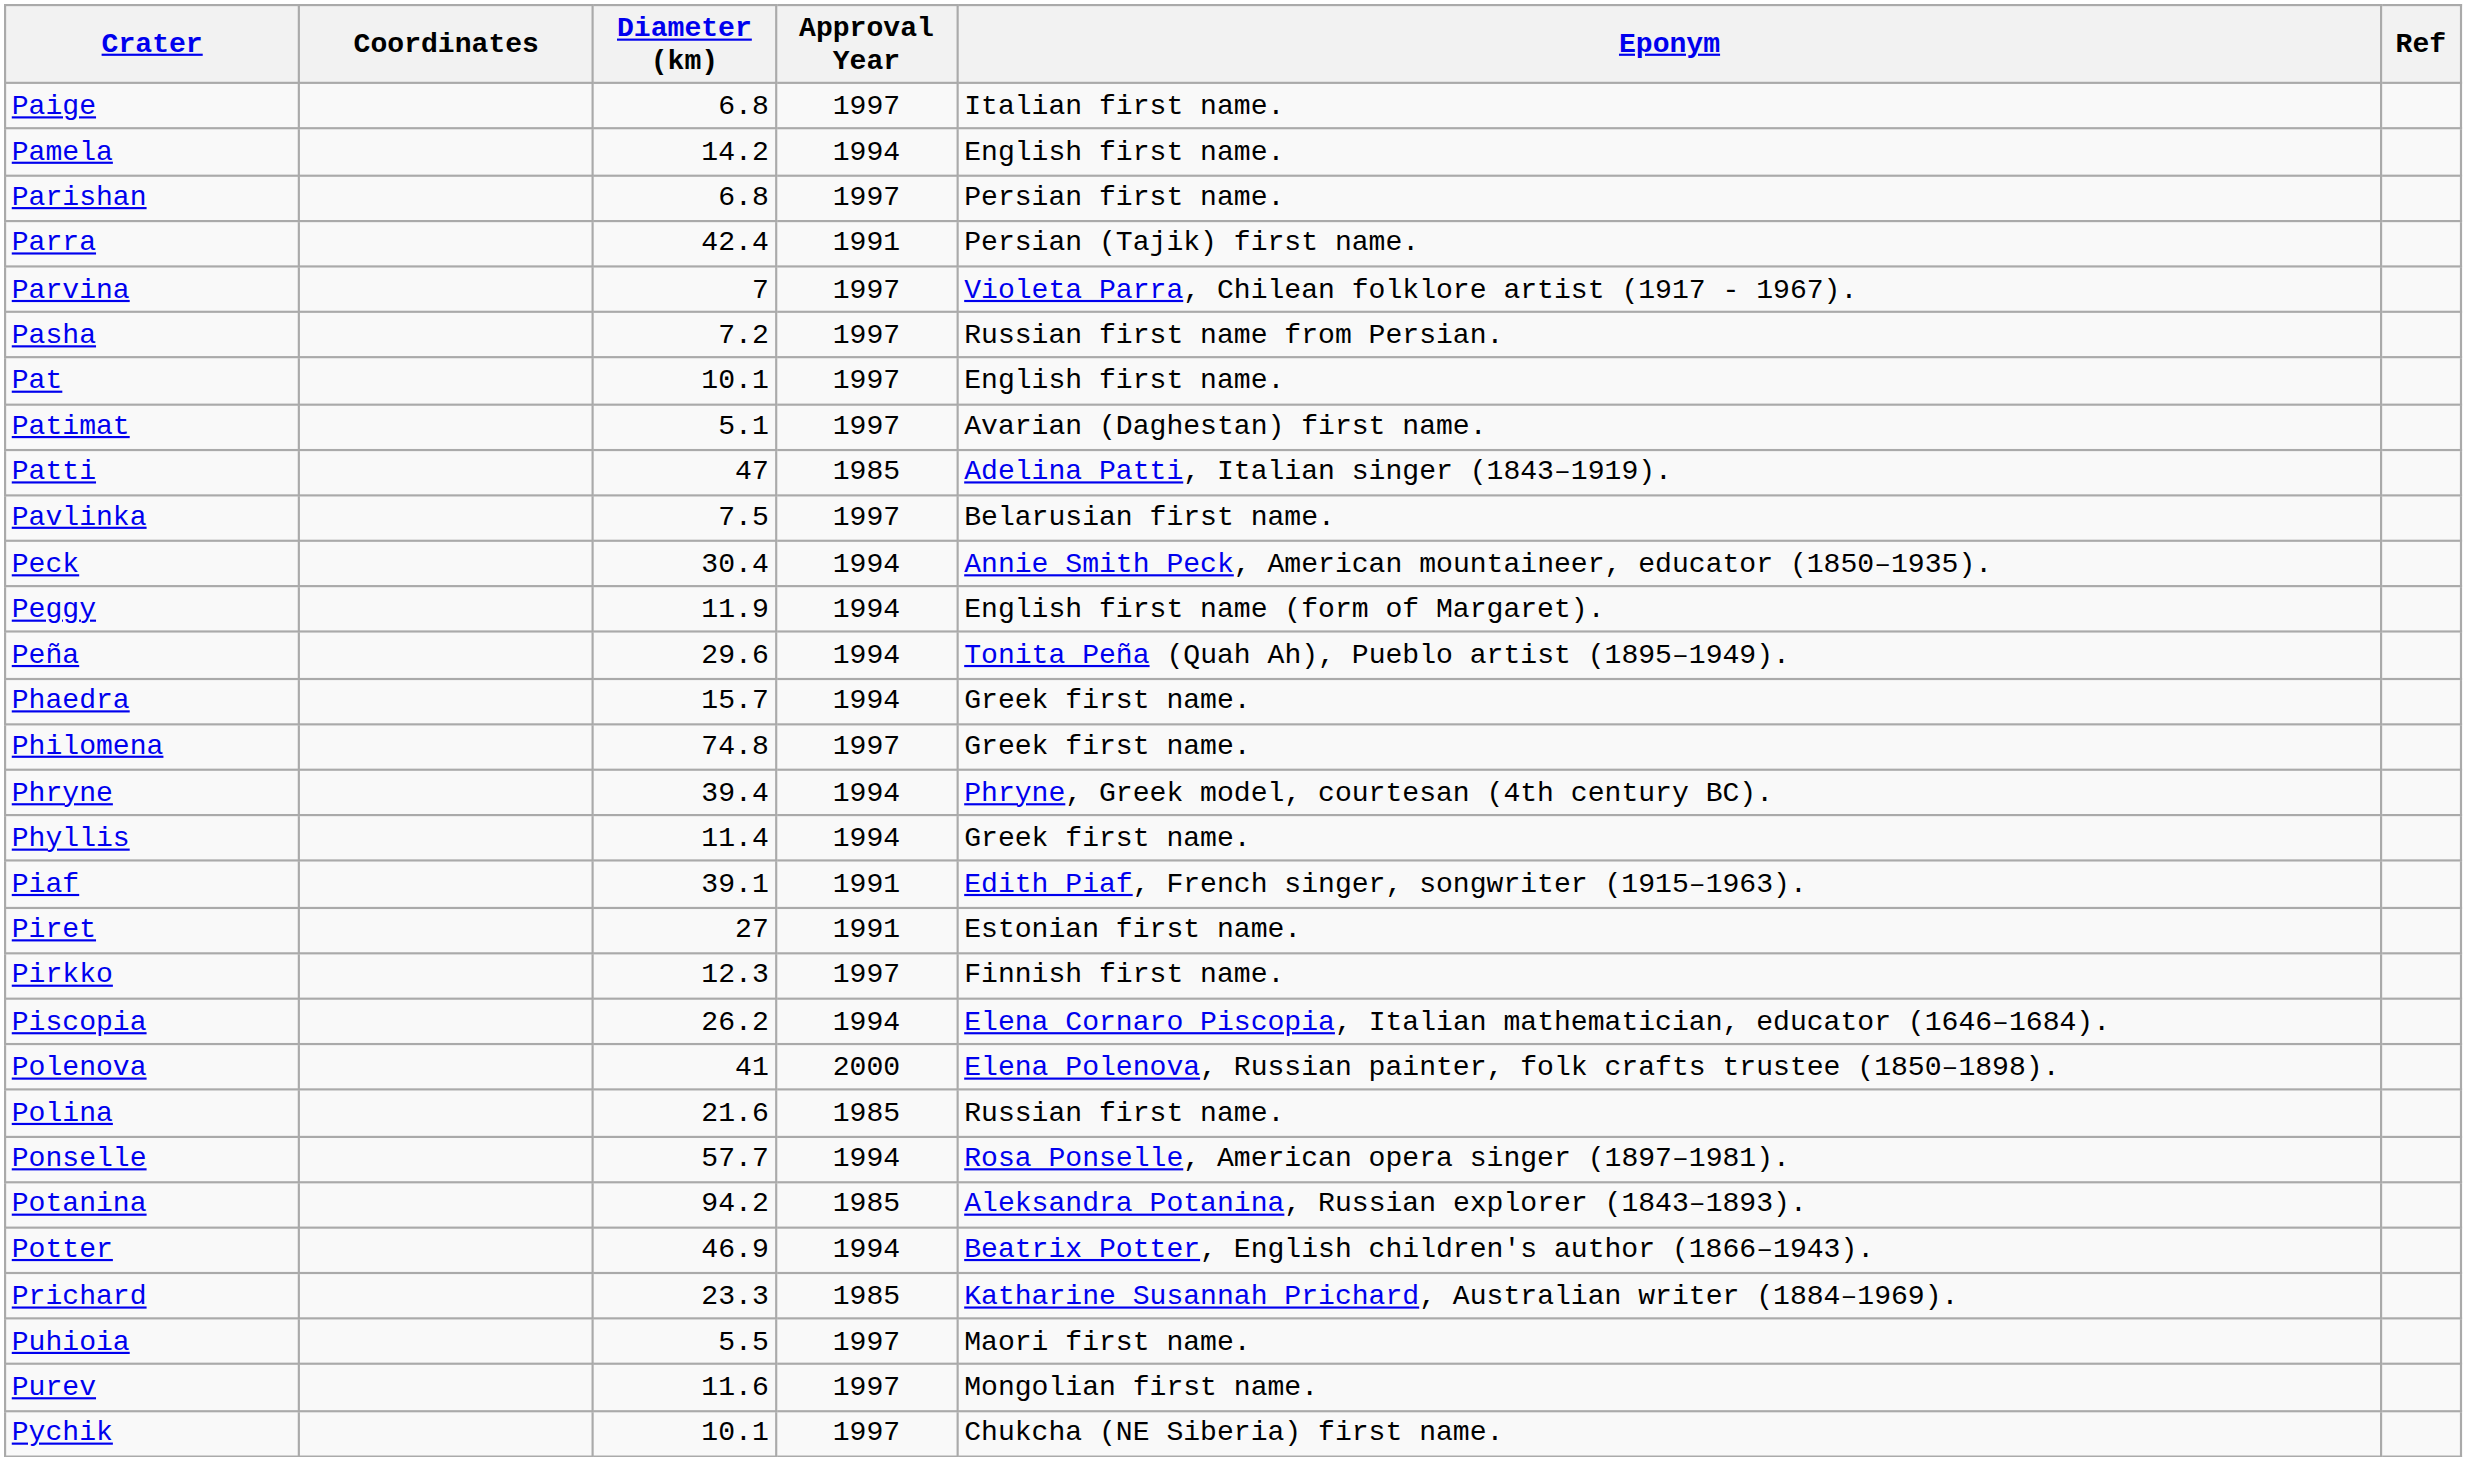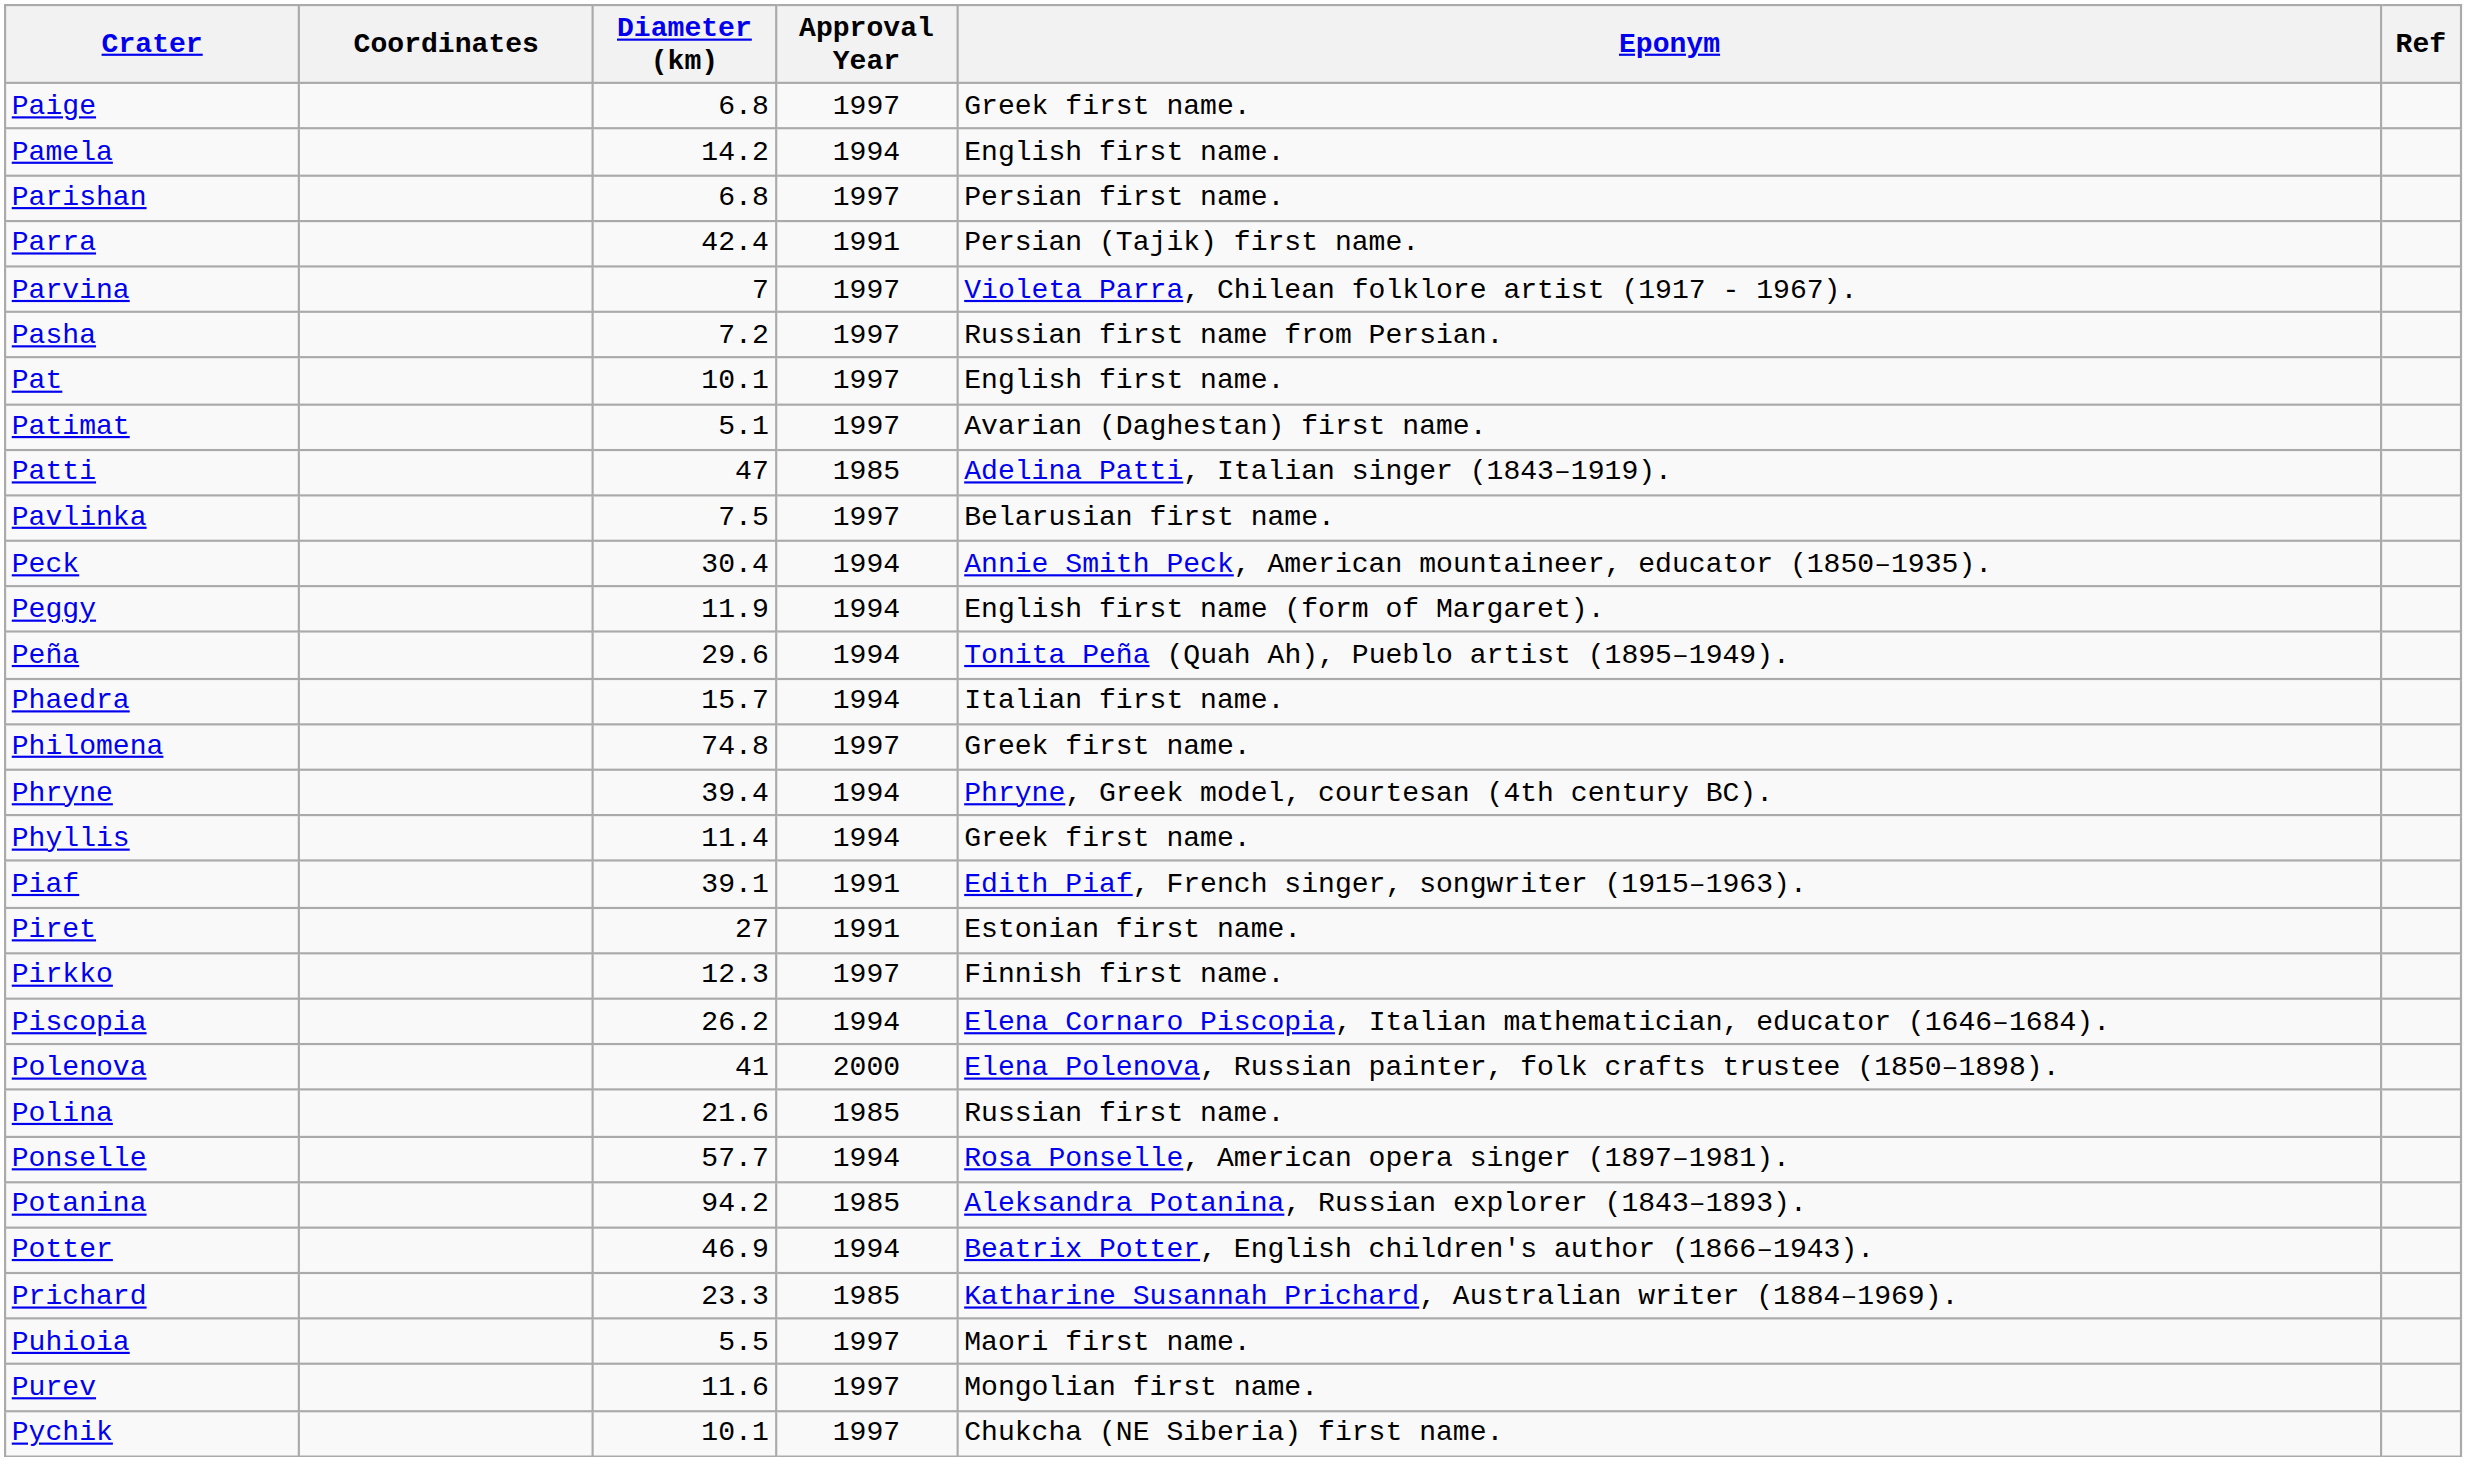Paige | Eponym: Italian first name. -> Greek first name.
Phaedra | Eponym: Greek first name. -> Italian first name.
